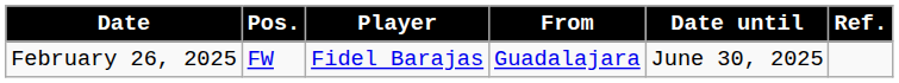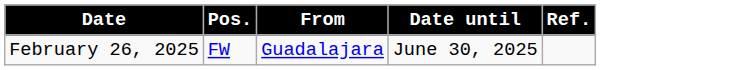- column: Player | Fidel Barajas
